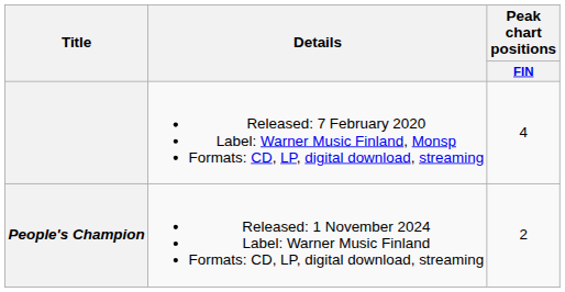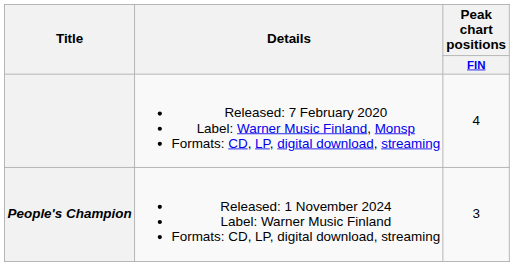People's Champion | Peak chart positions / FIN: 2 -> 3
